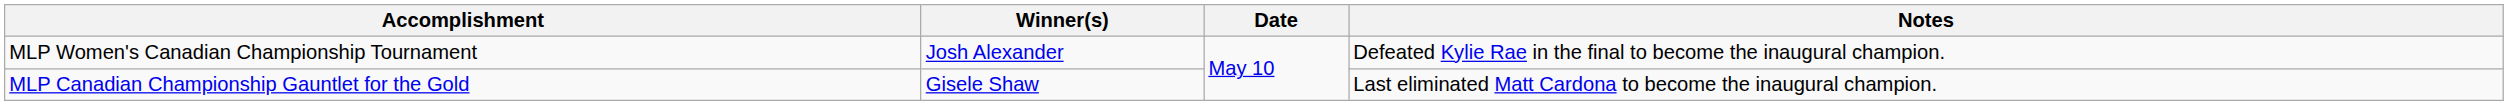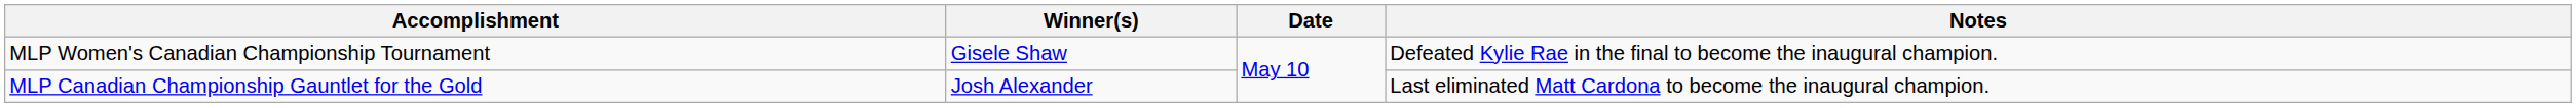MLP Women's Canadian Championship Tournament | Winner(s): Josh Alexander -> Gisele Shaw
MLP Canadian Championship Gauntlet for the Gold | Winner(s): Gisele Shaw -> Josh Alexander
